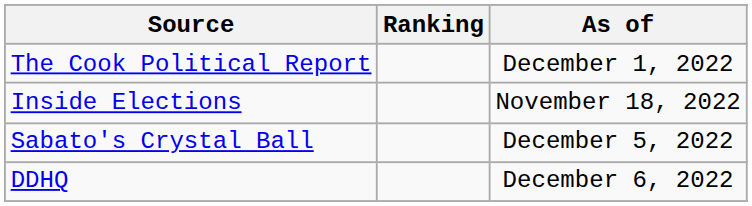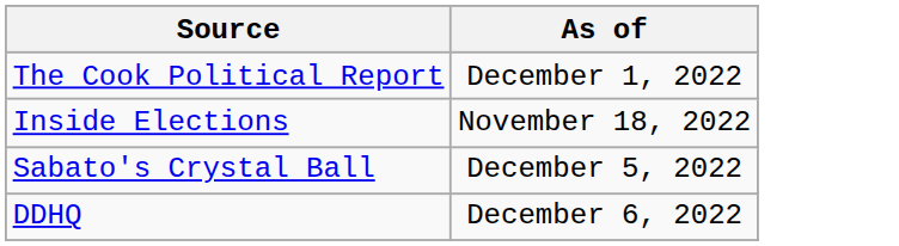- column: Ranking
